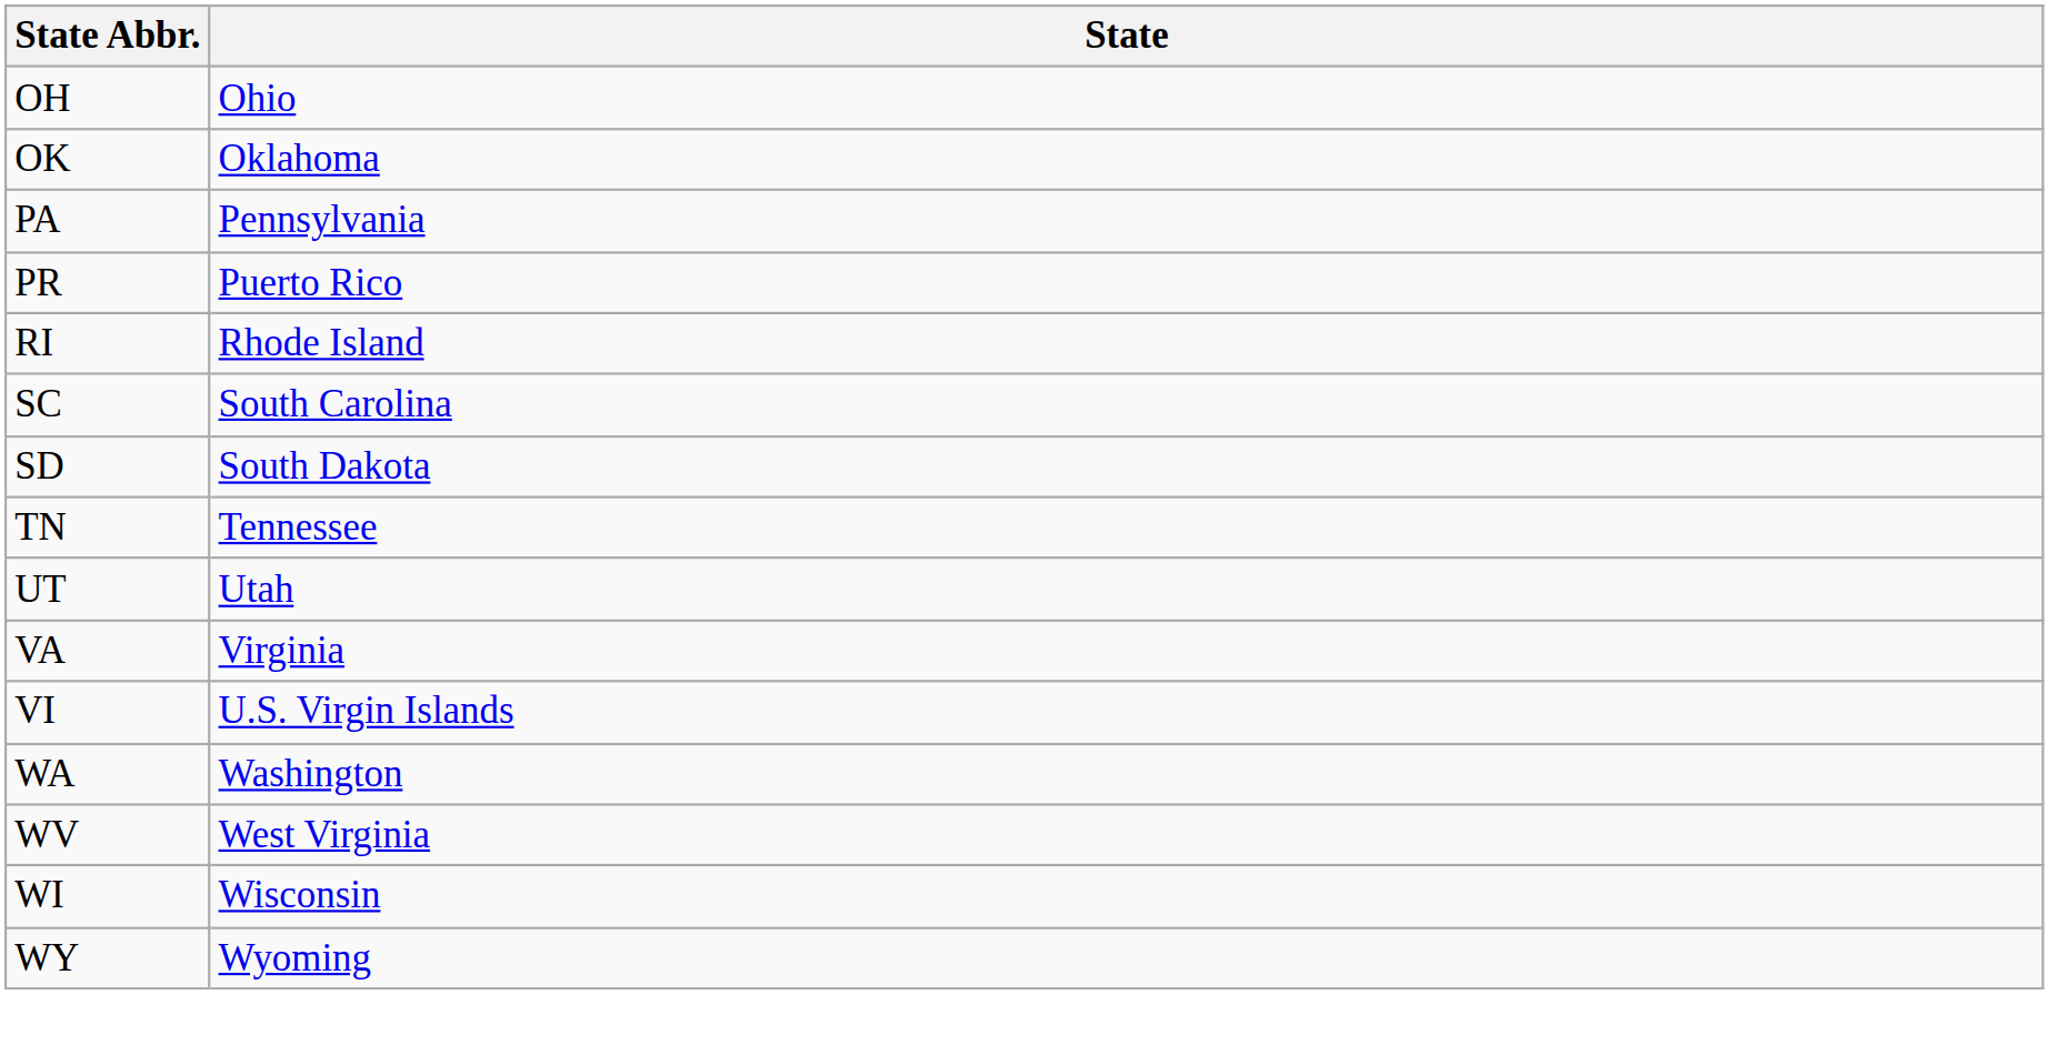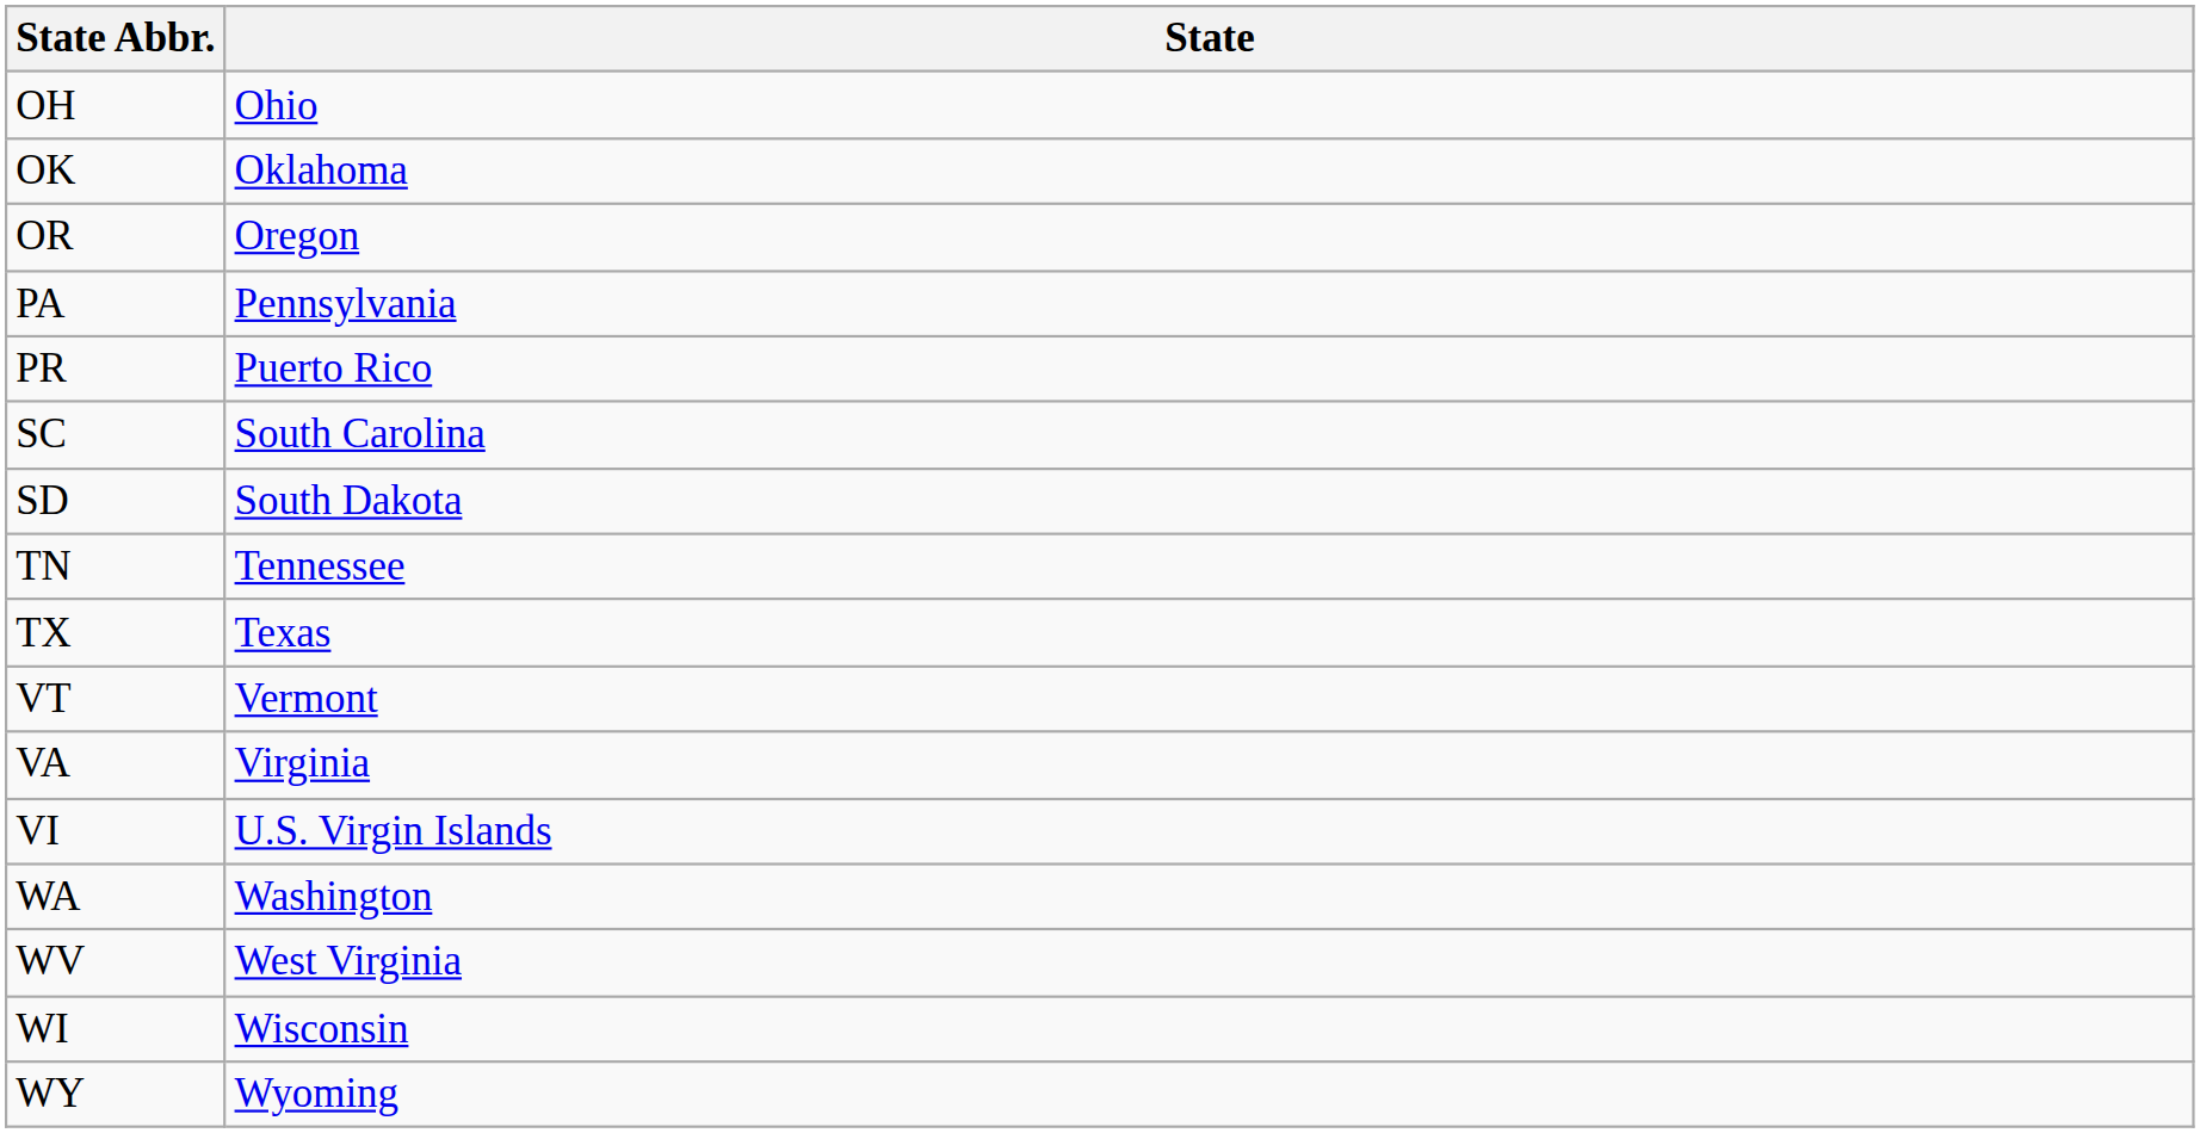+ row: OR | Oregon
- row: RI | Rhode Island
+ row: TX | Texas
- row: UT | Utah
+ row: VT | Vermont
